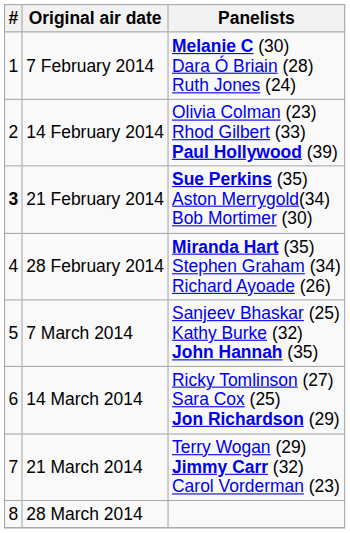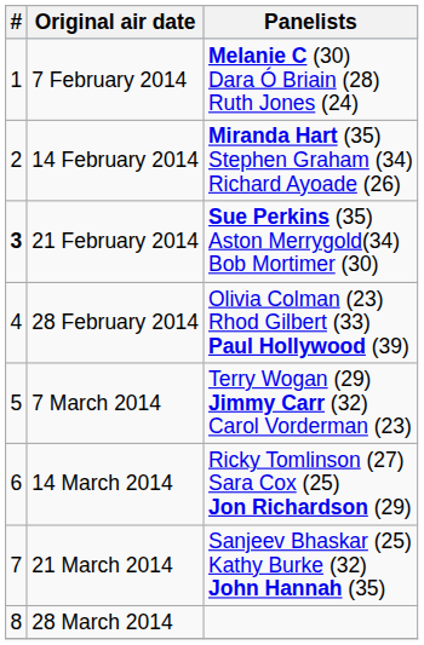14 February 2014 | Panelists: Olivia Colman (23) Rhod Gilbert (33) Paul Hollywood (39) -> Miranda Hart (35) Stephen Graham (34) Richard Ayoade (26)
28 February 2014 | Panelists: Miranda Hart (35) Stephen Graham (34) Richard Ayoade (26) -> Olivia Colman (23) Rhod Gilbert (33) Paul Hollywood (39)
7 March 2014 | Panelists: Sanjeev Bhaskar (25) Kathy Burke (32) John Hannah (35) -> Terry Wogan (29) Jimmy Carr (32) Carol Vorderman (23)
21 March 2014 | Panelists: Terry Wogan (29) Jimmy Carr (32) Carol Vorderman (23) -> Sanjeev Bhaskar (25) Kathy Burke (32) John Hannah (35)
